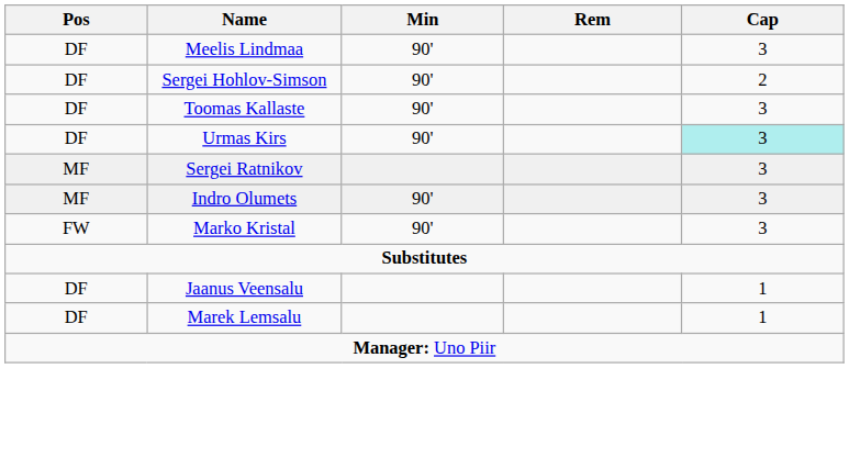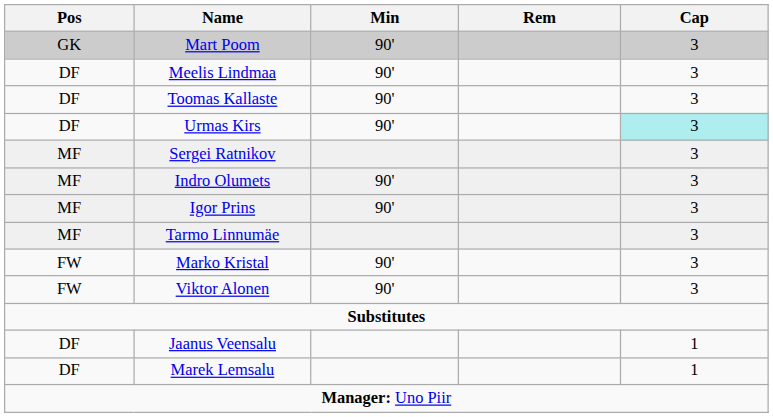+ row: GK | Mart Poom | 90' | 3
- row: DF | Sergei Hohlov-Simson | 90' | 2
+ row: MF | Igor Prins | 90' | 3
+ row: MF | Tarmo Linnumäe | 3
+ row: FW | Viktor Alonen | 90' | 3
